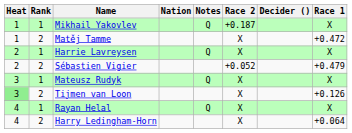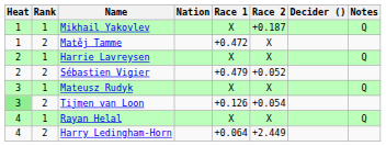columns swapped: Race 1 <-> Notes
Tijmen van Loon | Race 2: X -> +0.054
Harry Ledingham-Horn | Race 2: X -> +2.449
